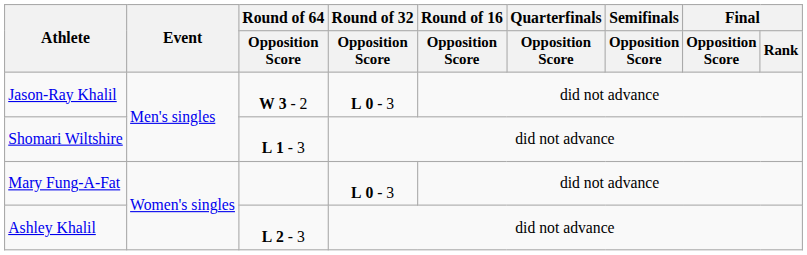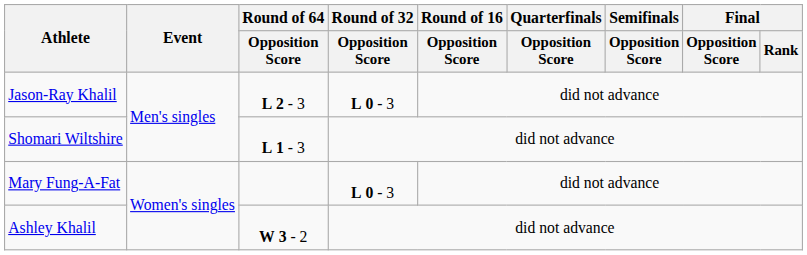Jason-Ray Khalil | Round of 64 / Opposition Score: W 3 - 2 -> L 2 - 3
Ashley Khalil | Round of 64 / Opposition Score: L 2 - 3 -> W 3 - 2
